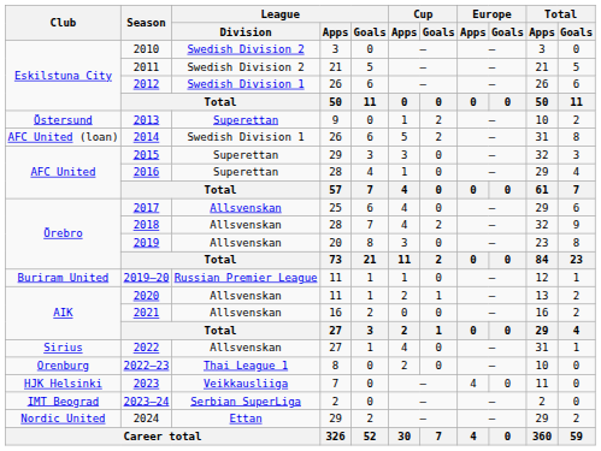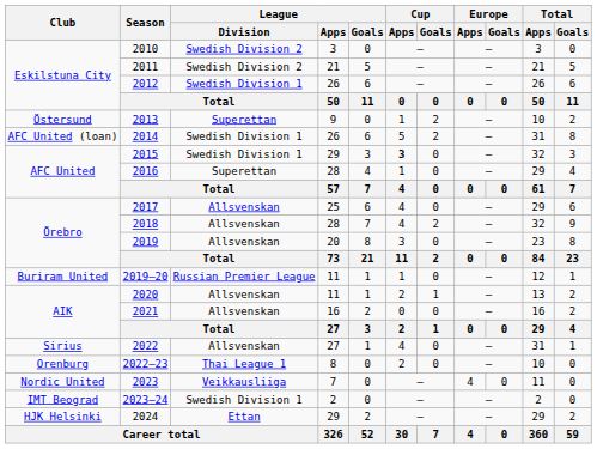2015 | League / Division: Superettan -> Swedish Division 1
2015 | Cup / Apps: normal -> bold
2023 | Club: HJK Helsinki -> Nordic United
2023–24 | League / Division: Serbian SuperLiga -> Swedish Division 1
2024 | Club: Nordic United -> HJK Helsinki
